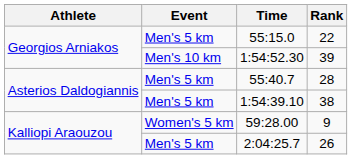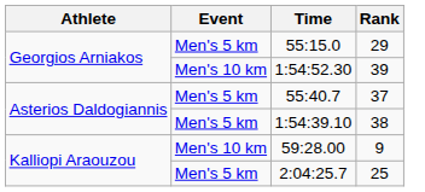55:15.0 | Rank: 22 -> 29
55:40.7 | Rank: 28 -> 37
59:28.00 | Event: Women's 5 km -> Men's 10 km
2:04:25.7 | Rank: 26 -> 25
